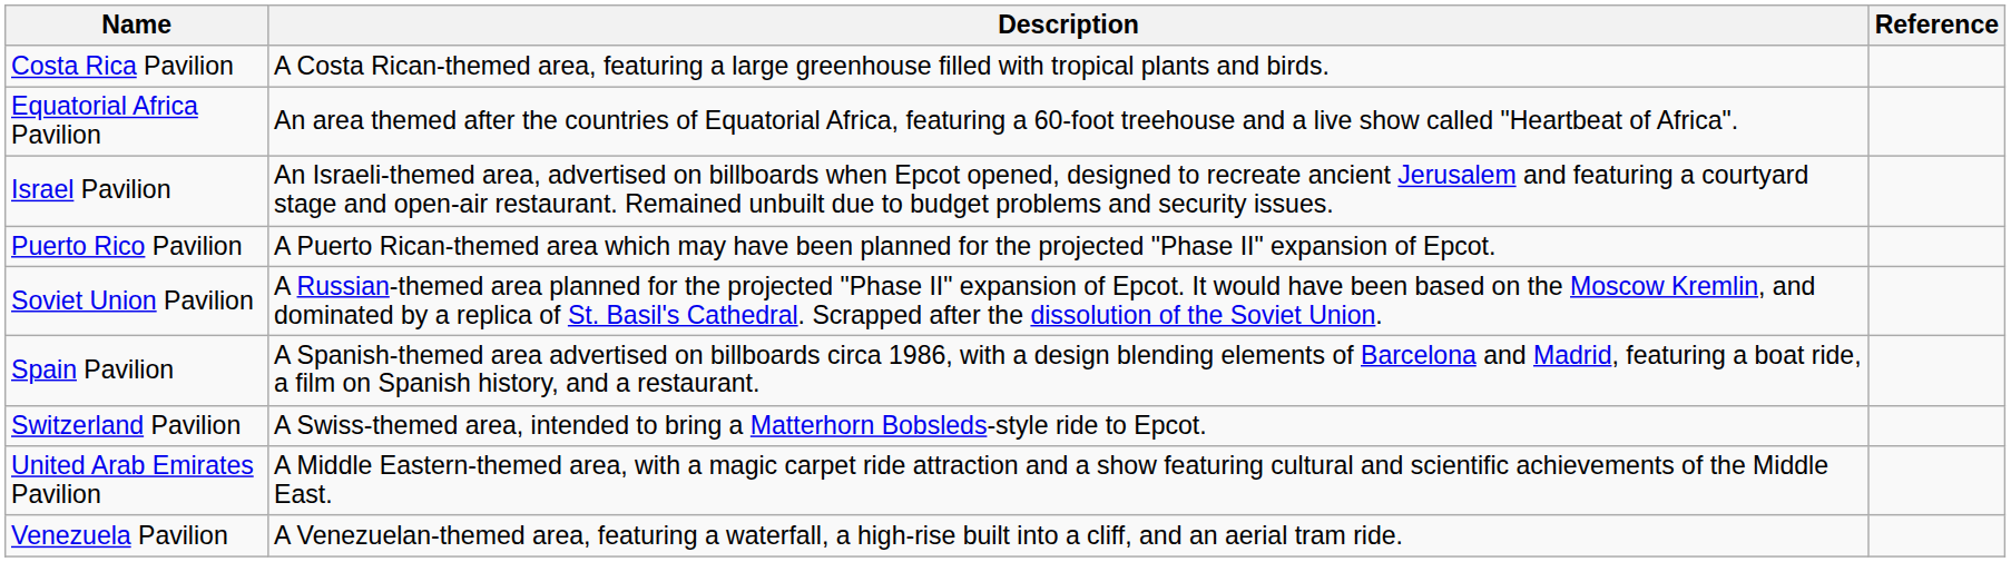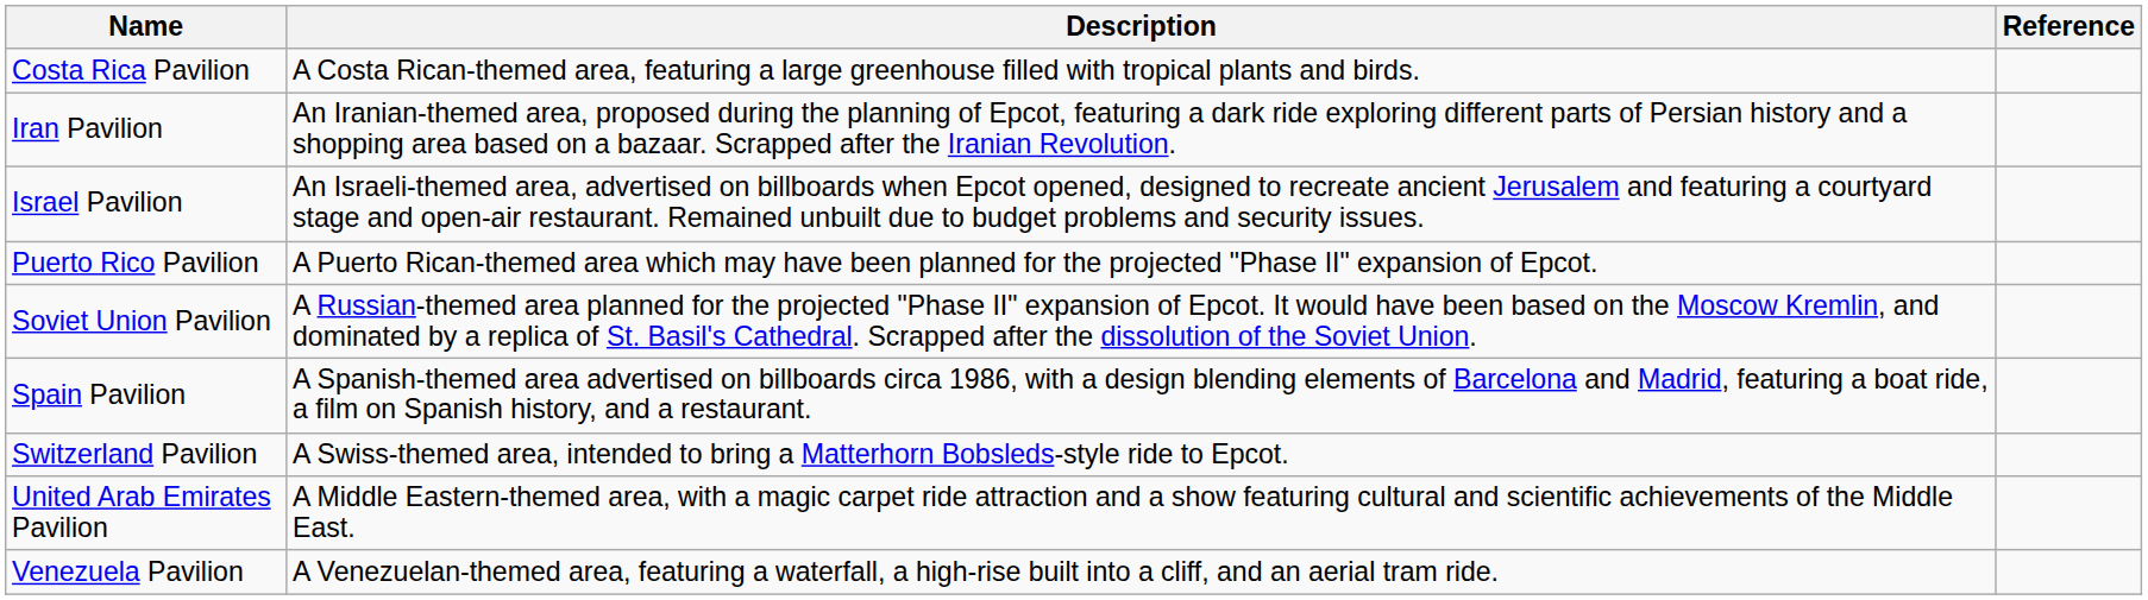- row: Equatorial Africa Pavilion | An area themed after the countries of Equatorial Africa, featuring a 60-foot treehouse and a live show called "Heartbeat of Africa".
+ row: Iran Pavilion | An Iranian-themed area, proposed during the planning of Epcot, featuring a dark ride exploring different parts of Persian history and a shopping area based on a bazaar. Scrapped after the Iranian Revolution.
